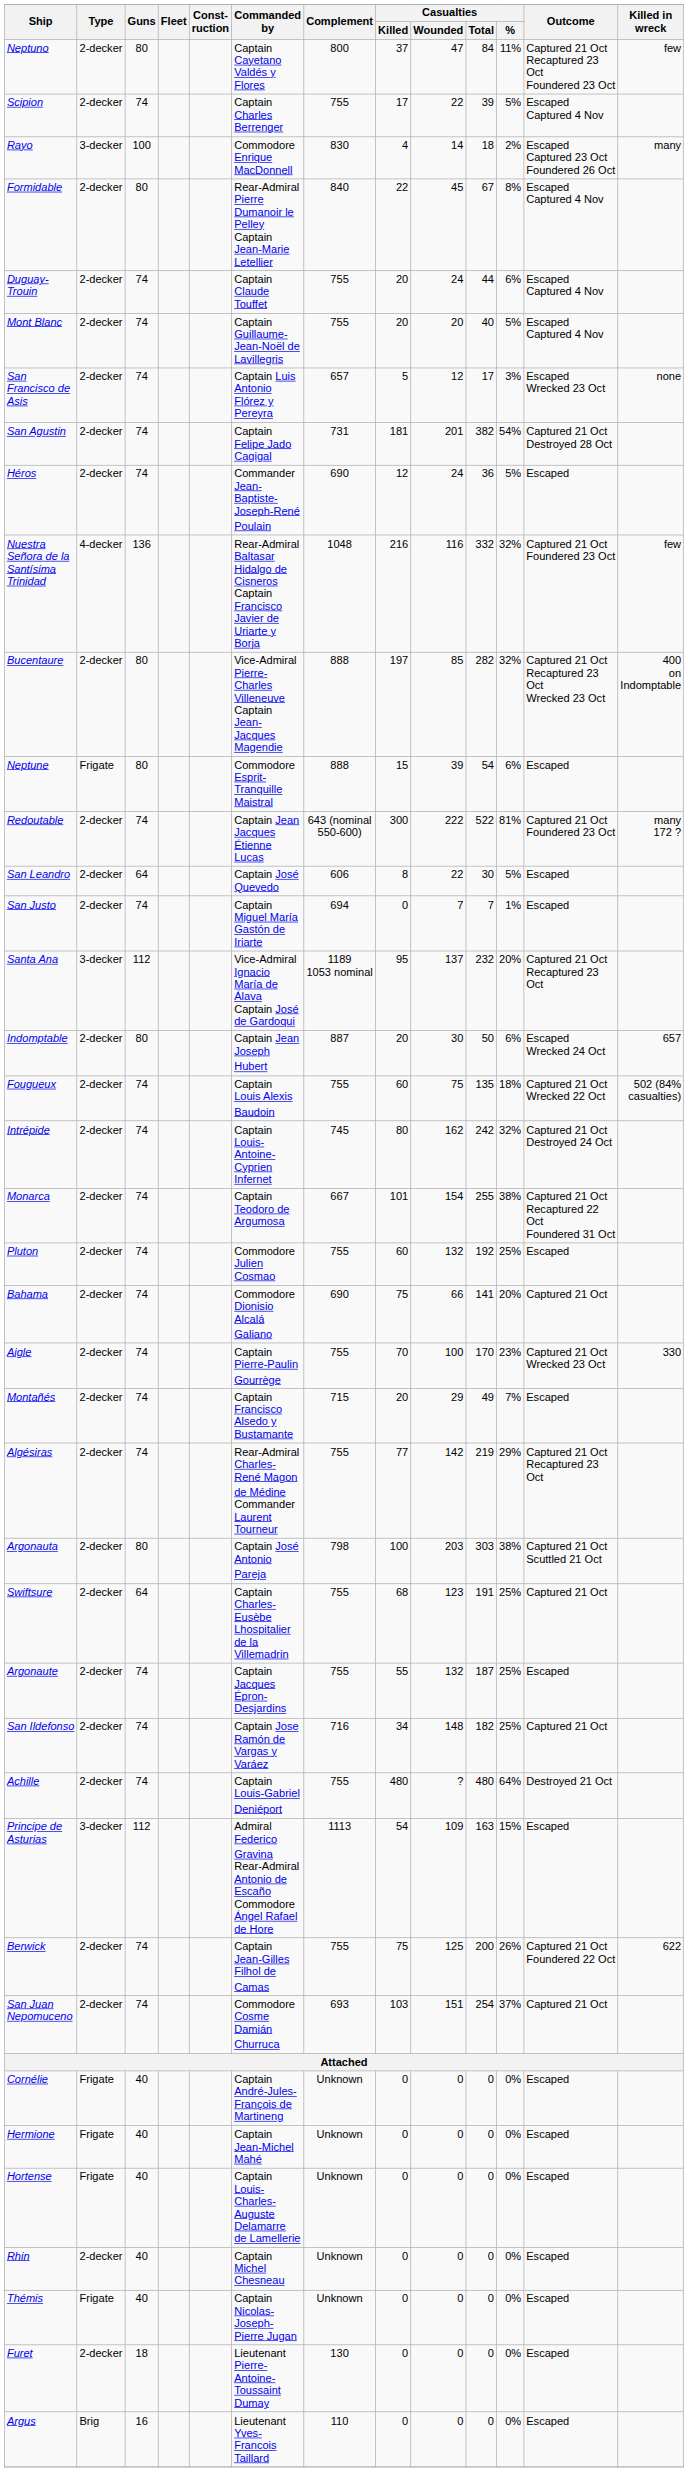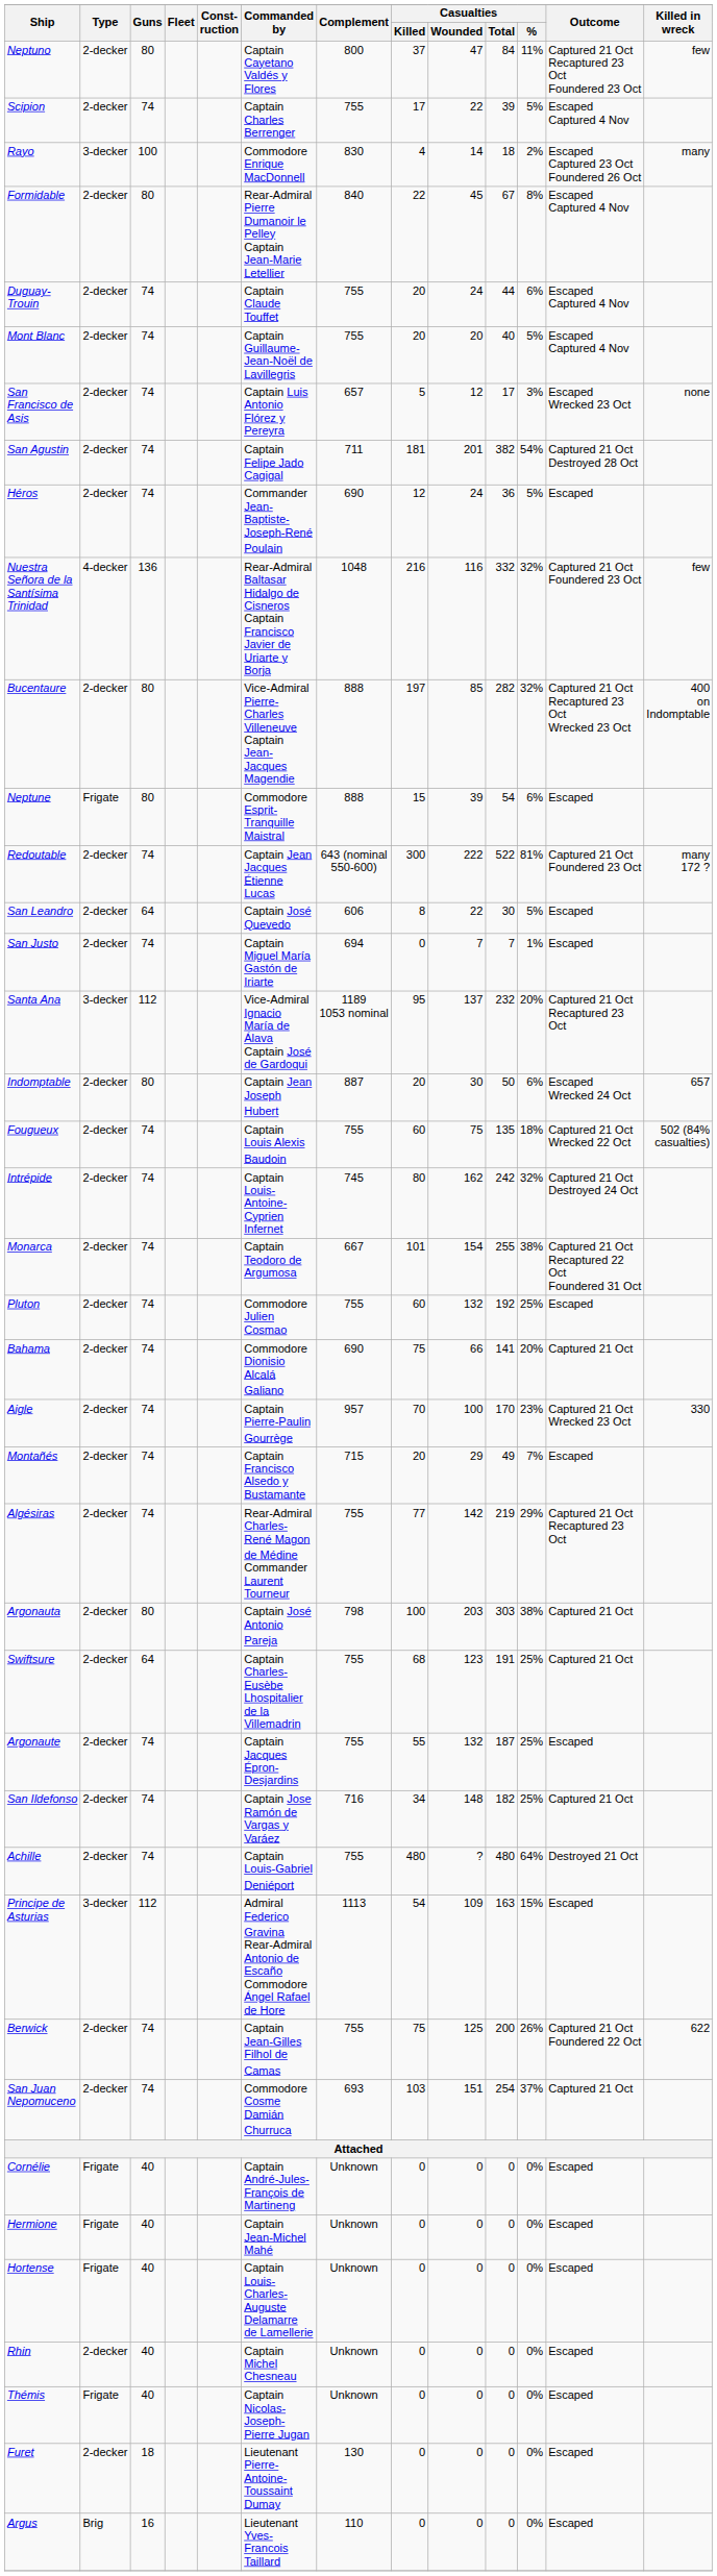San Agustin | Complement: 731 -> 711
Aigle | Complement: 755 -> 957
Argonauta | Outcome: Captured 21 Oct Scuttled 21 Oct -> Captured 21 Oct
